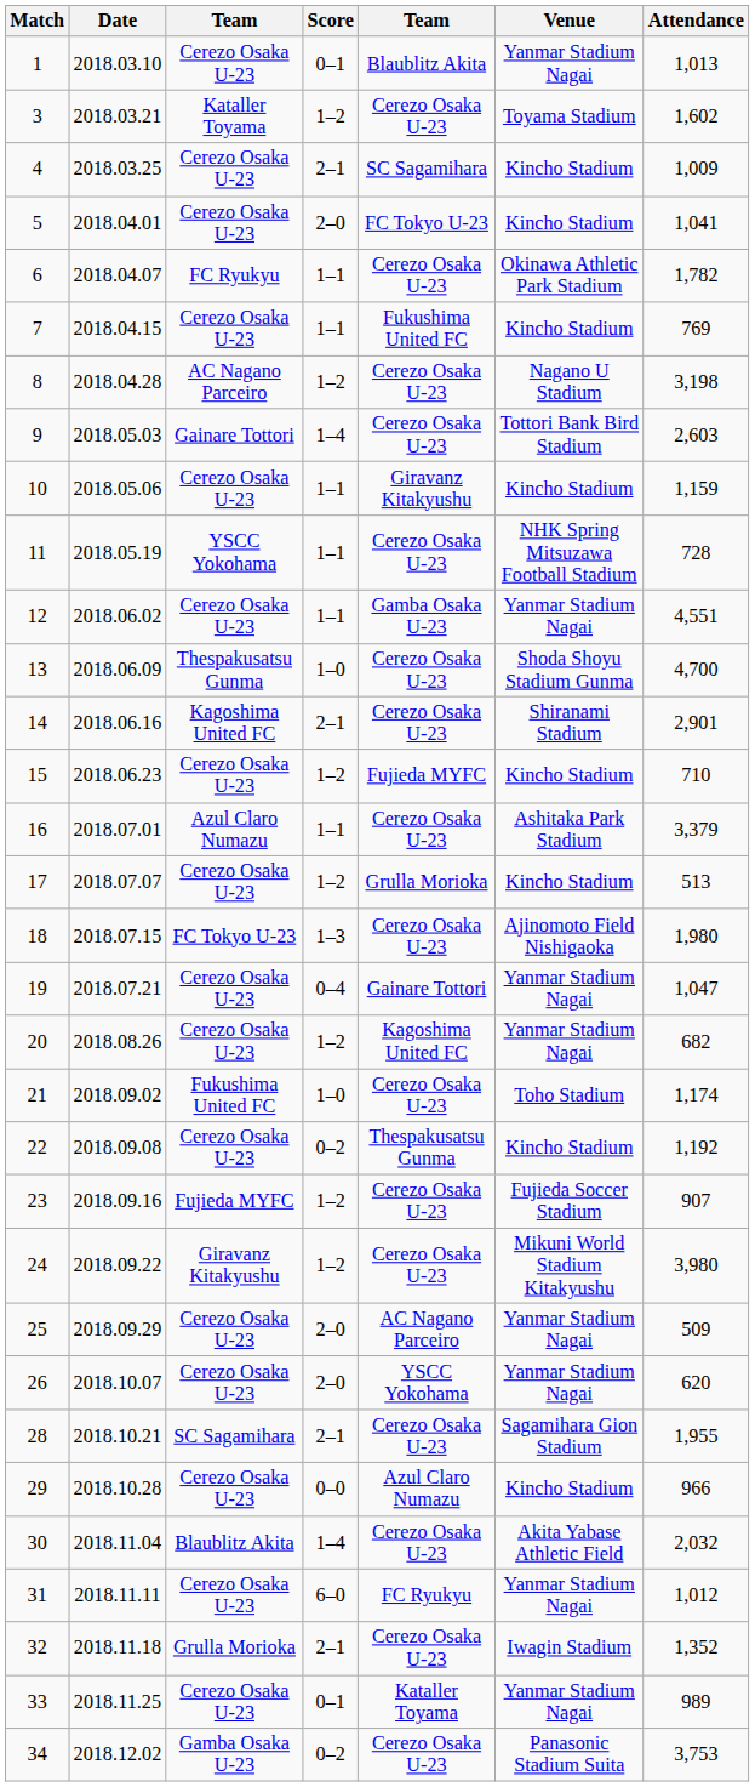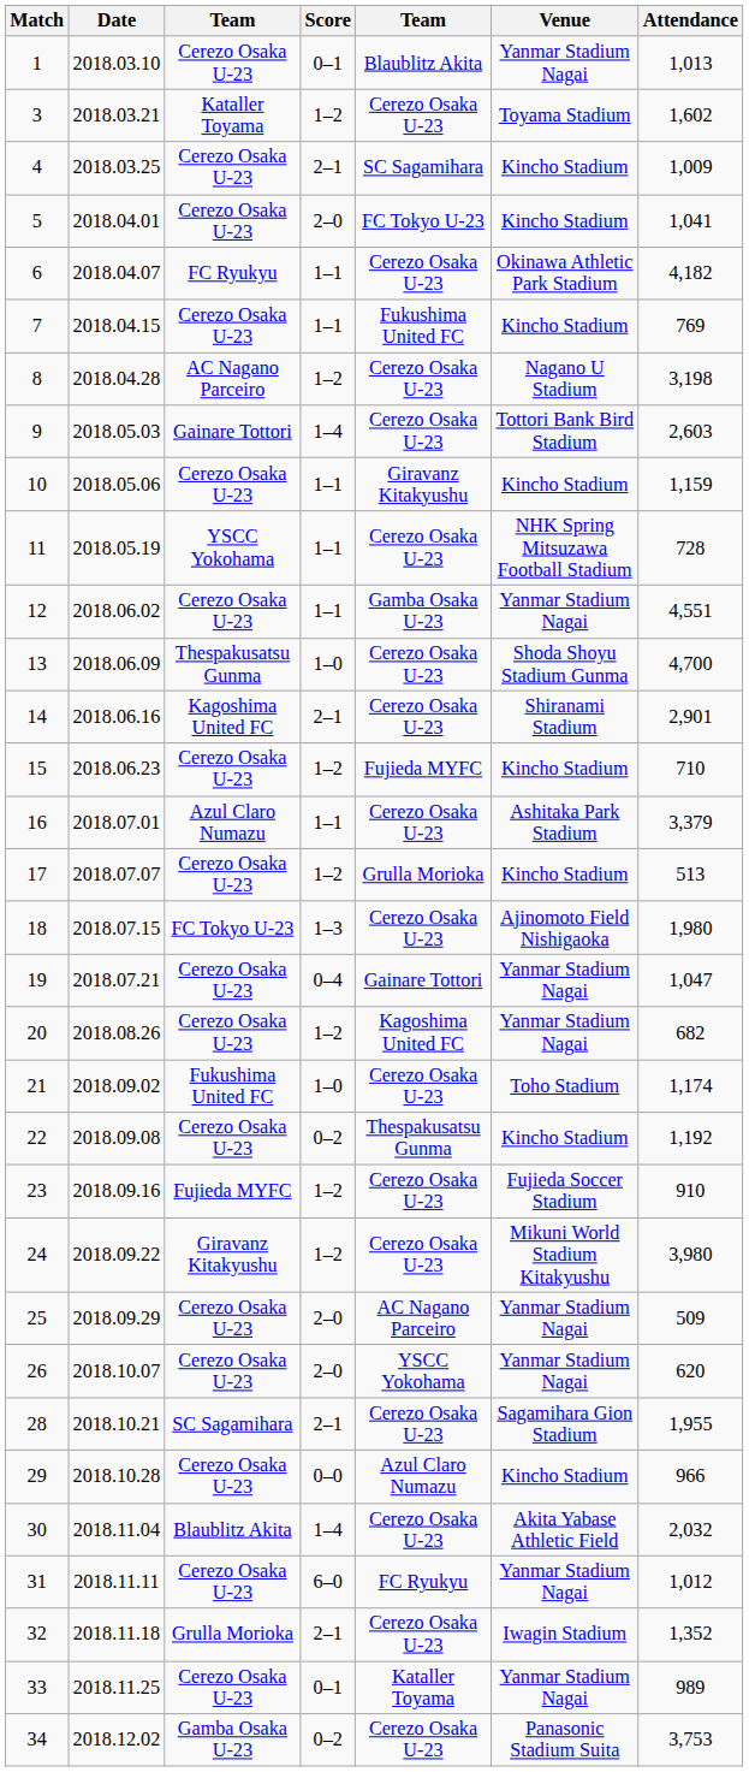6 | Attendance: 1,782 -> 4,182
23 | Attendance: 907 -> 910
